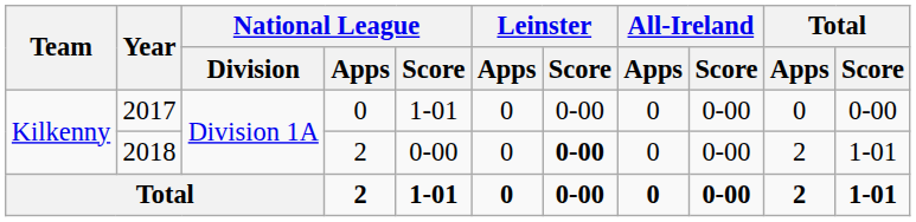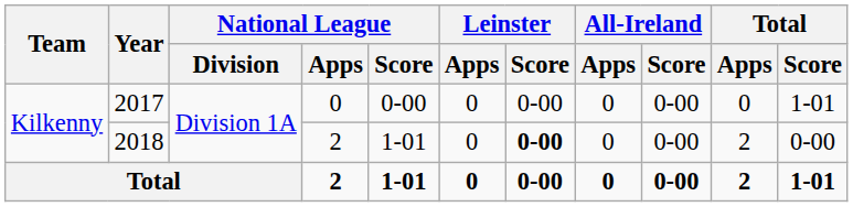2017 | National League / Score: 1-01 -> 0-00
2017 | Total / Score: 0-00 -> 1-01
2018 | National League / Score: 0-00 -> 1-01
2018 | Total / Score: 1-01 -> 0-00
